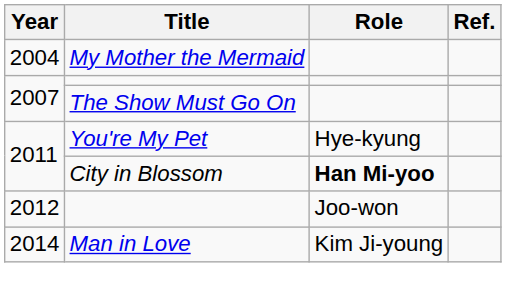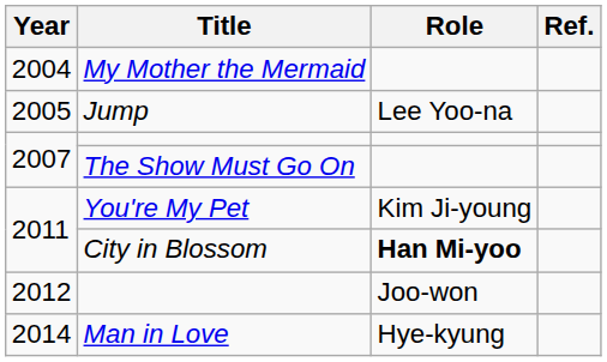+ row: 2005 | Jump | Lee Yoo-na
You're My Pet | Role: Hye-kyung -> Kim Ji-young
Man in Love | Role: Kim Ji-young -> Hye-kyung
